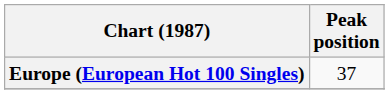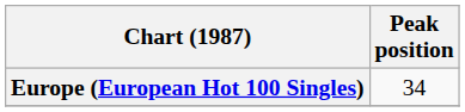Europe (European Hot 100 Singles) | Peak position: 37 -> 34
